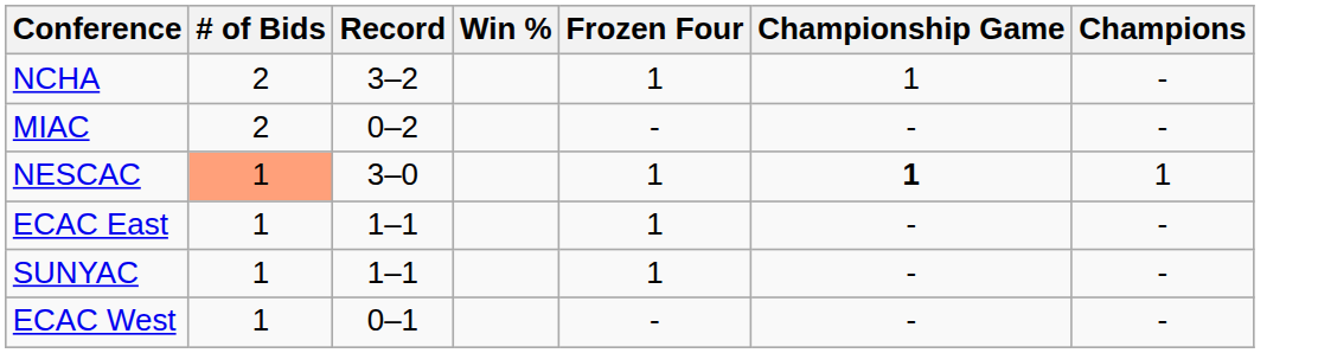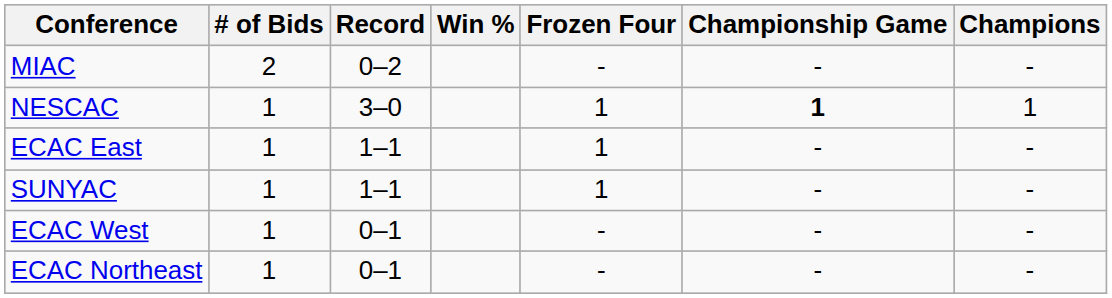- row: NCHA | 2 | 3–2 | 1 | 1 | -
NESCAC | # of Bids: lightsalmon background -> no background
+ row: ECAC Northeast | 1 | 0–1 | - | - | -
